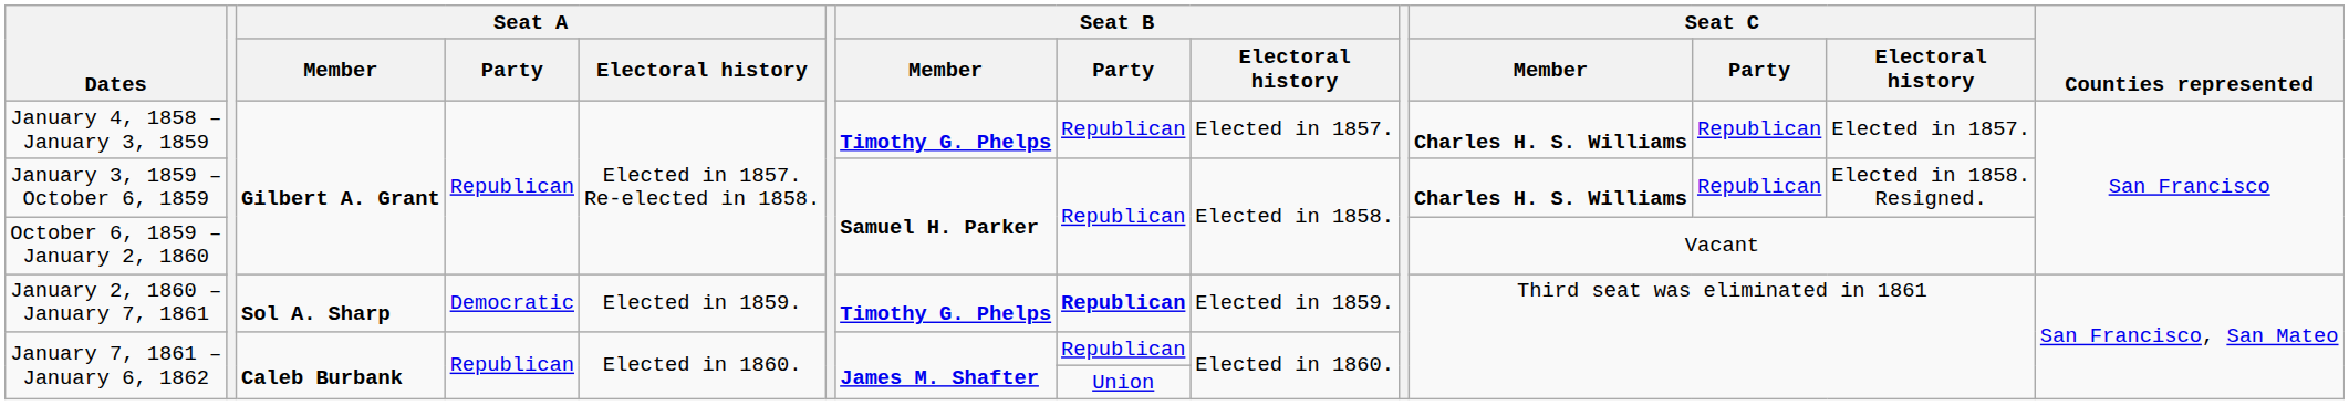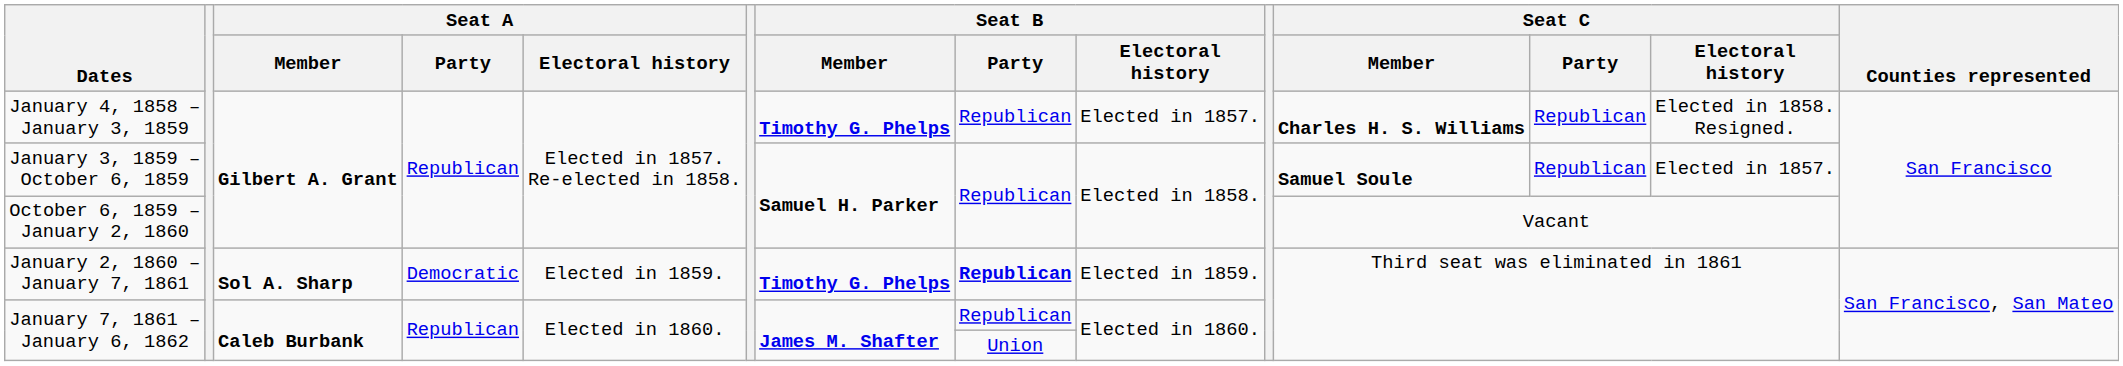January 4, 1858 – January 3, 1859 | Seat C / Electoral history: Elected in 1857. -> Elected in 1858. Resigned.
January 3, 1859 – October 6, 1859 | Seat C / Member: Charles H. S. Williams -> Samuel Soule
January 3, 1859 – October 6, 1859 | Seat C / Electoral history: Elected in 1858. Resigned. -> Elected in 1857.
